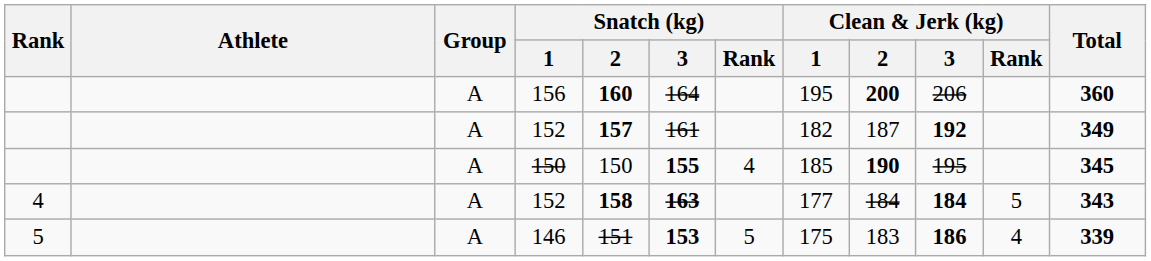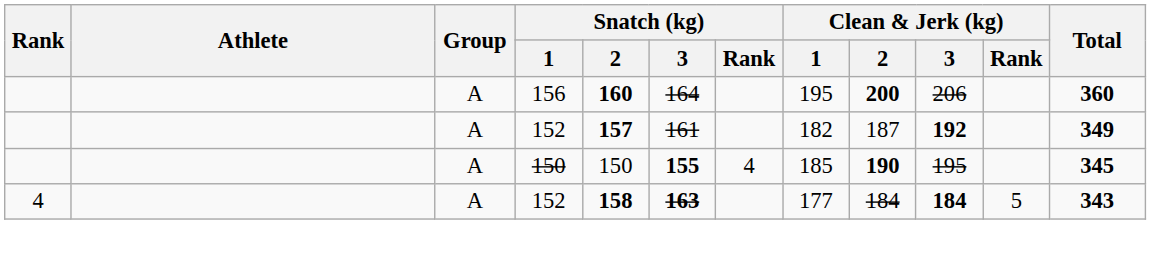- row: 5 | A | 146 | 151 | 153 | 5 | 175 | 183 | 186 | 4 | 339
